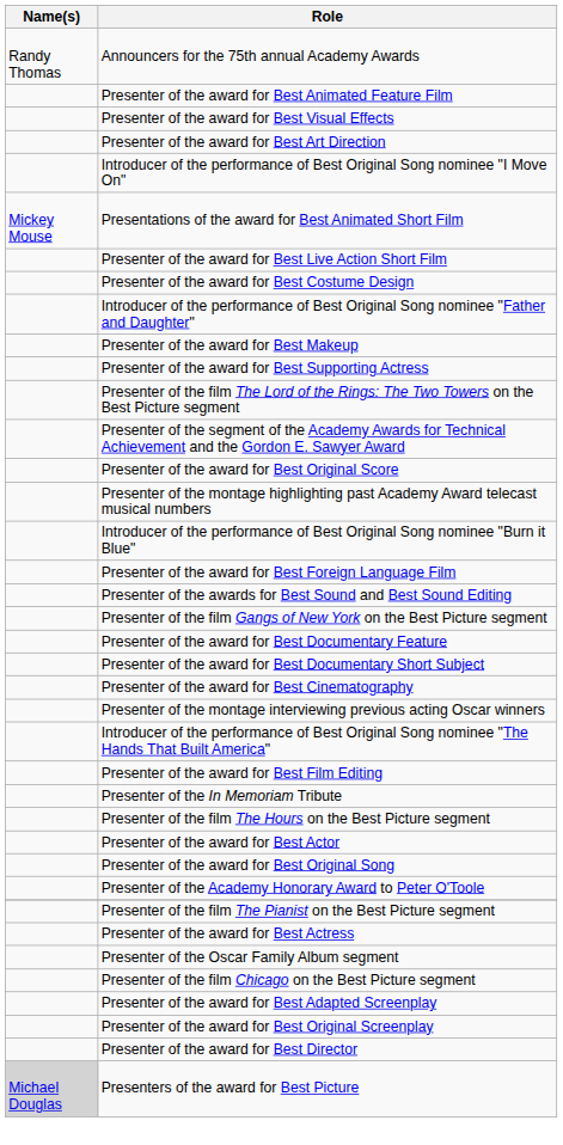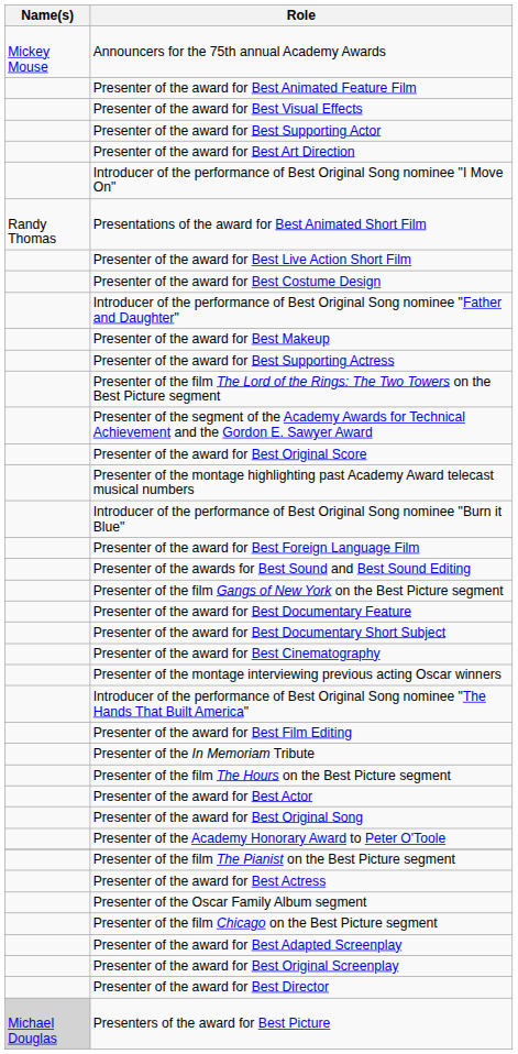Announcers for the 75th annual Academy Awards | Name(s): Randy Thomas -> Mickey Mouse
+ row: Presenter of the award for Best Supporting Actor
Presentations of the award for Best Animated Short Film | Name(s): Mickey Mouse -> Randy Thomas
